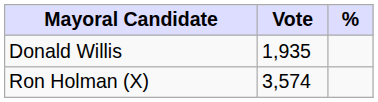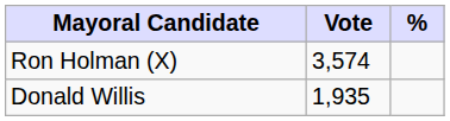rows swapped: Ron Holman (X) <-> Donald Willis
